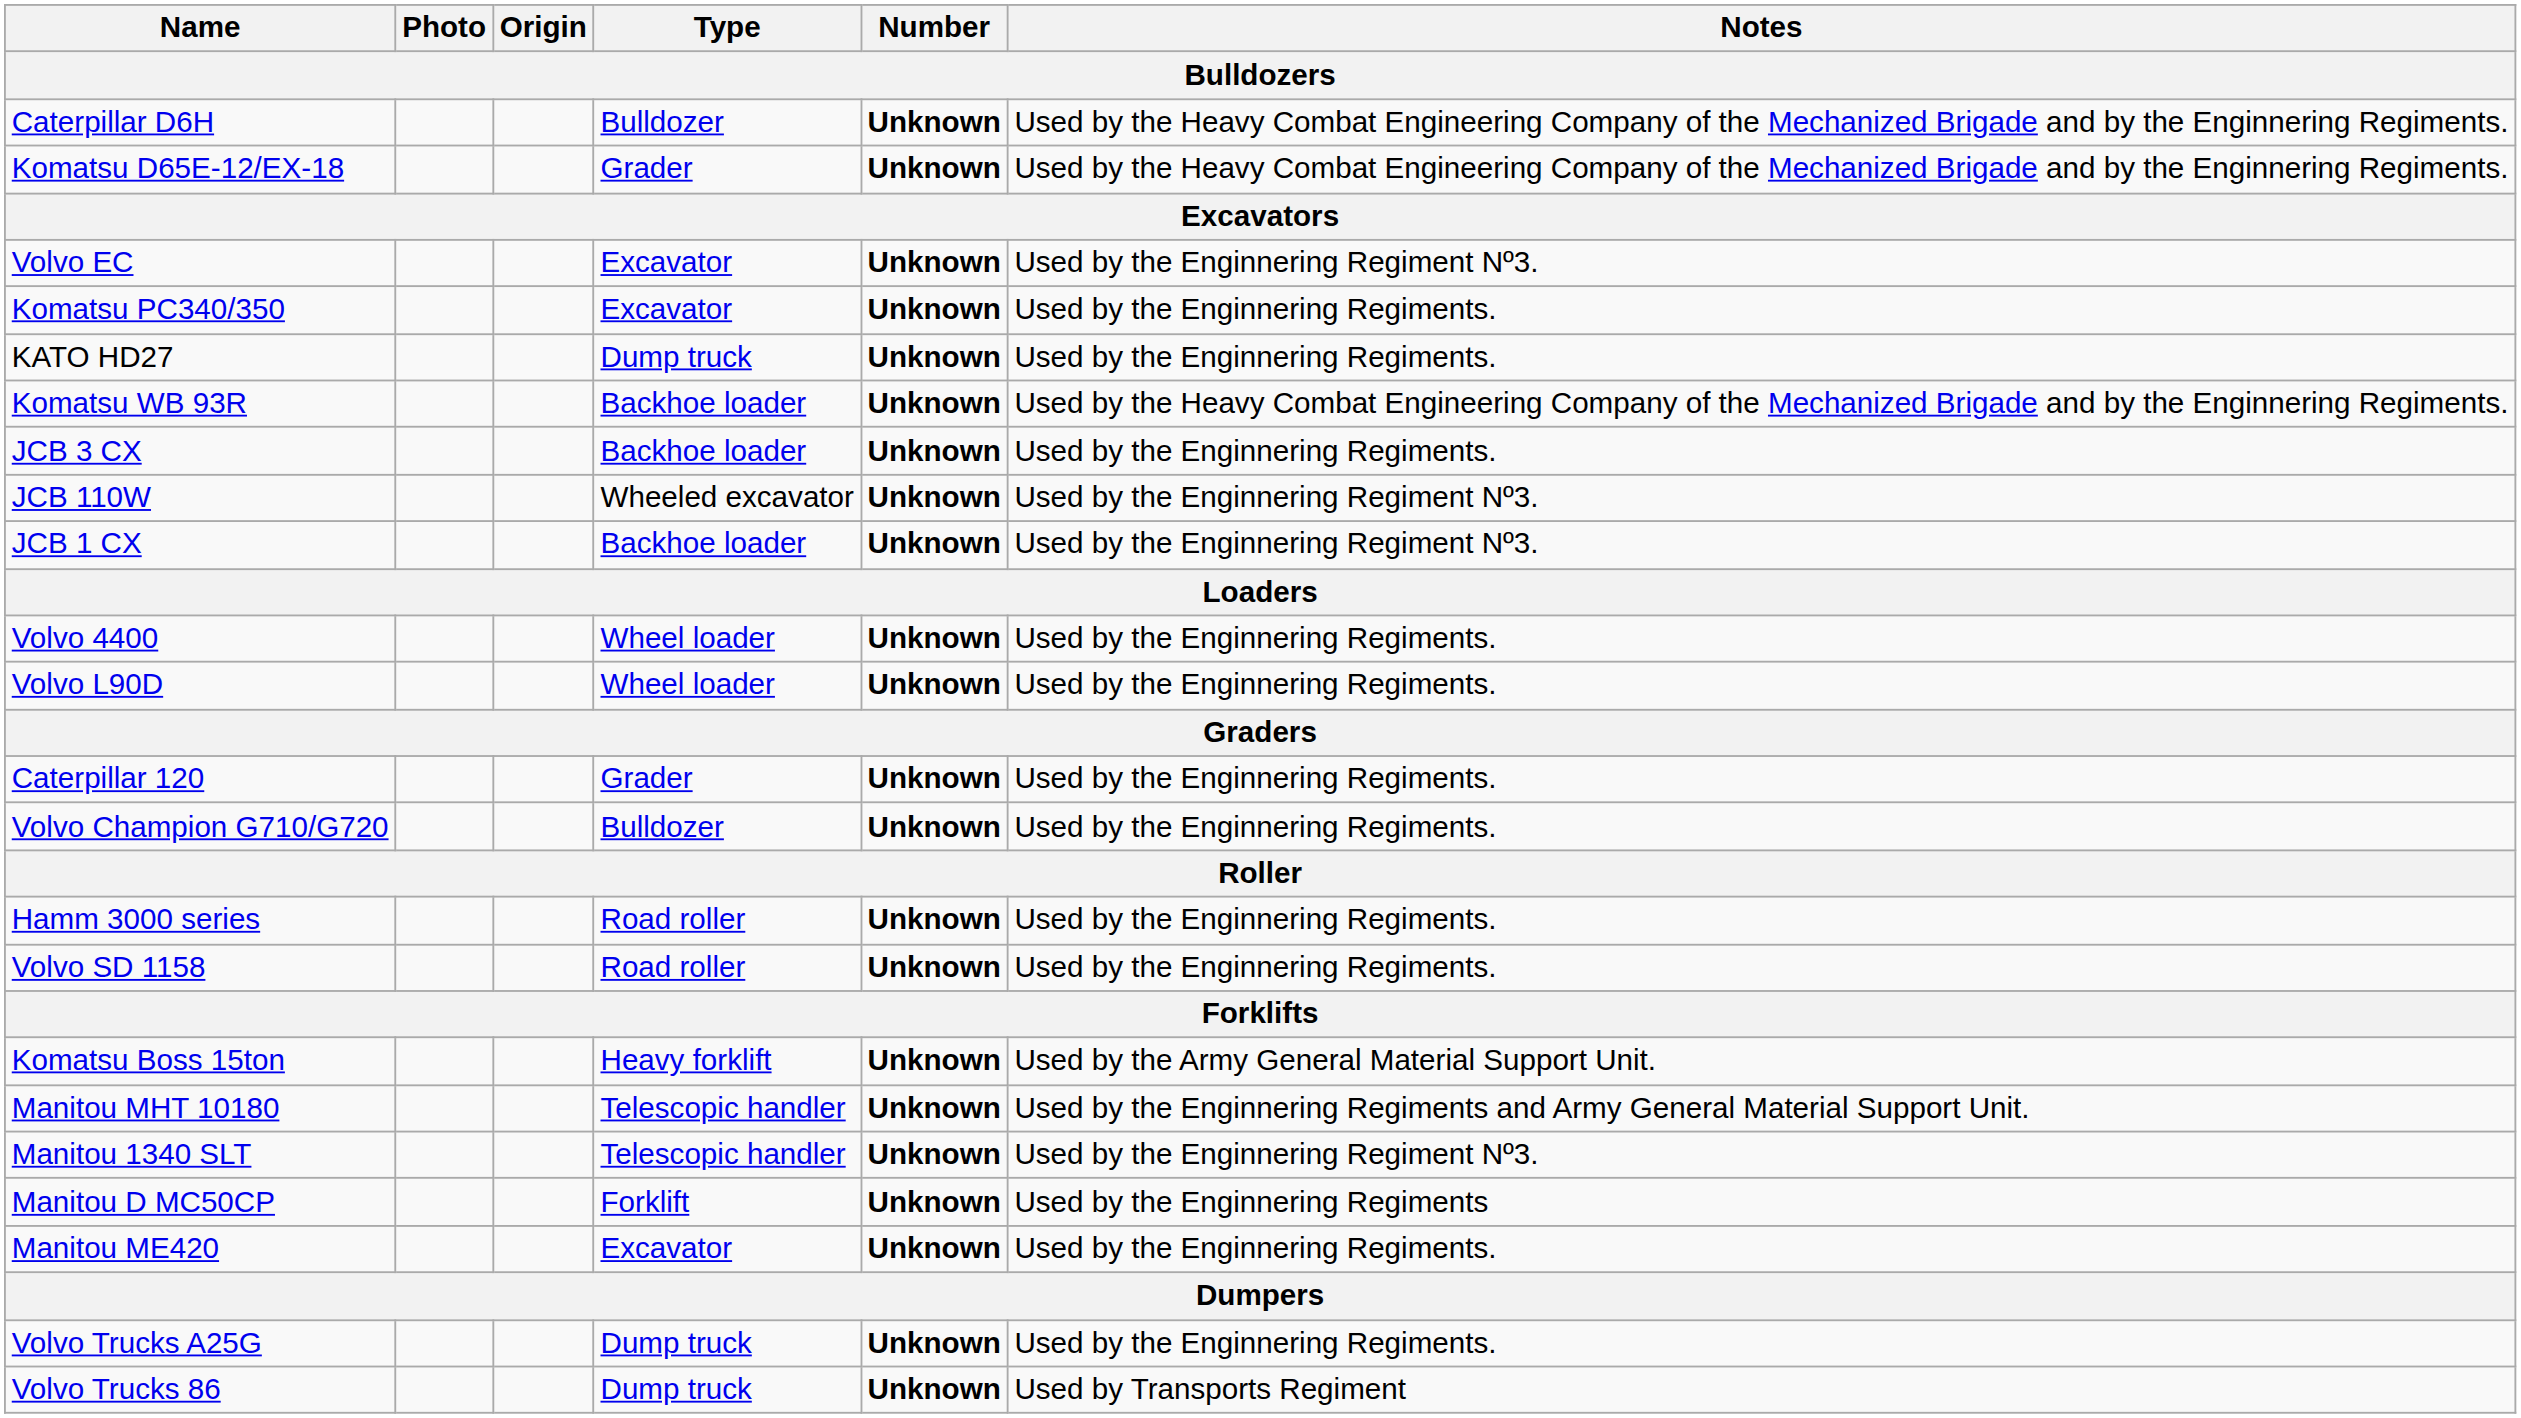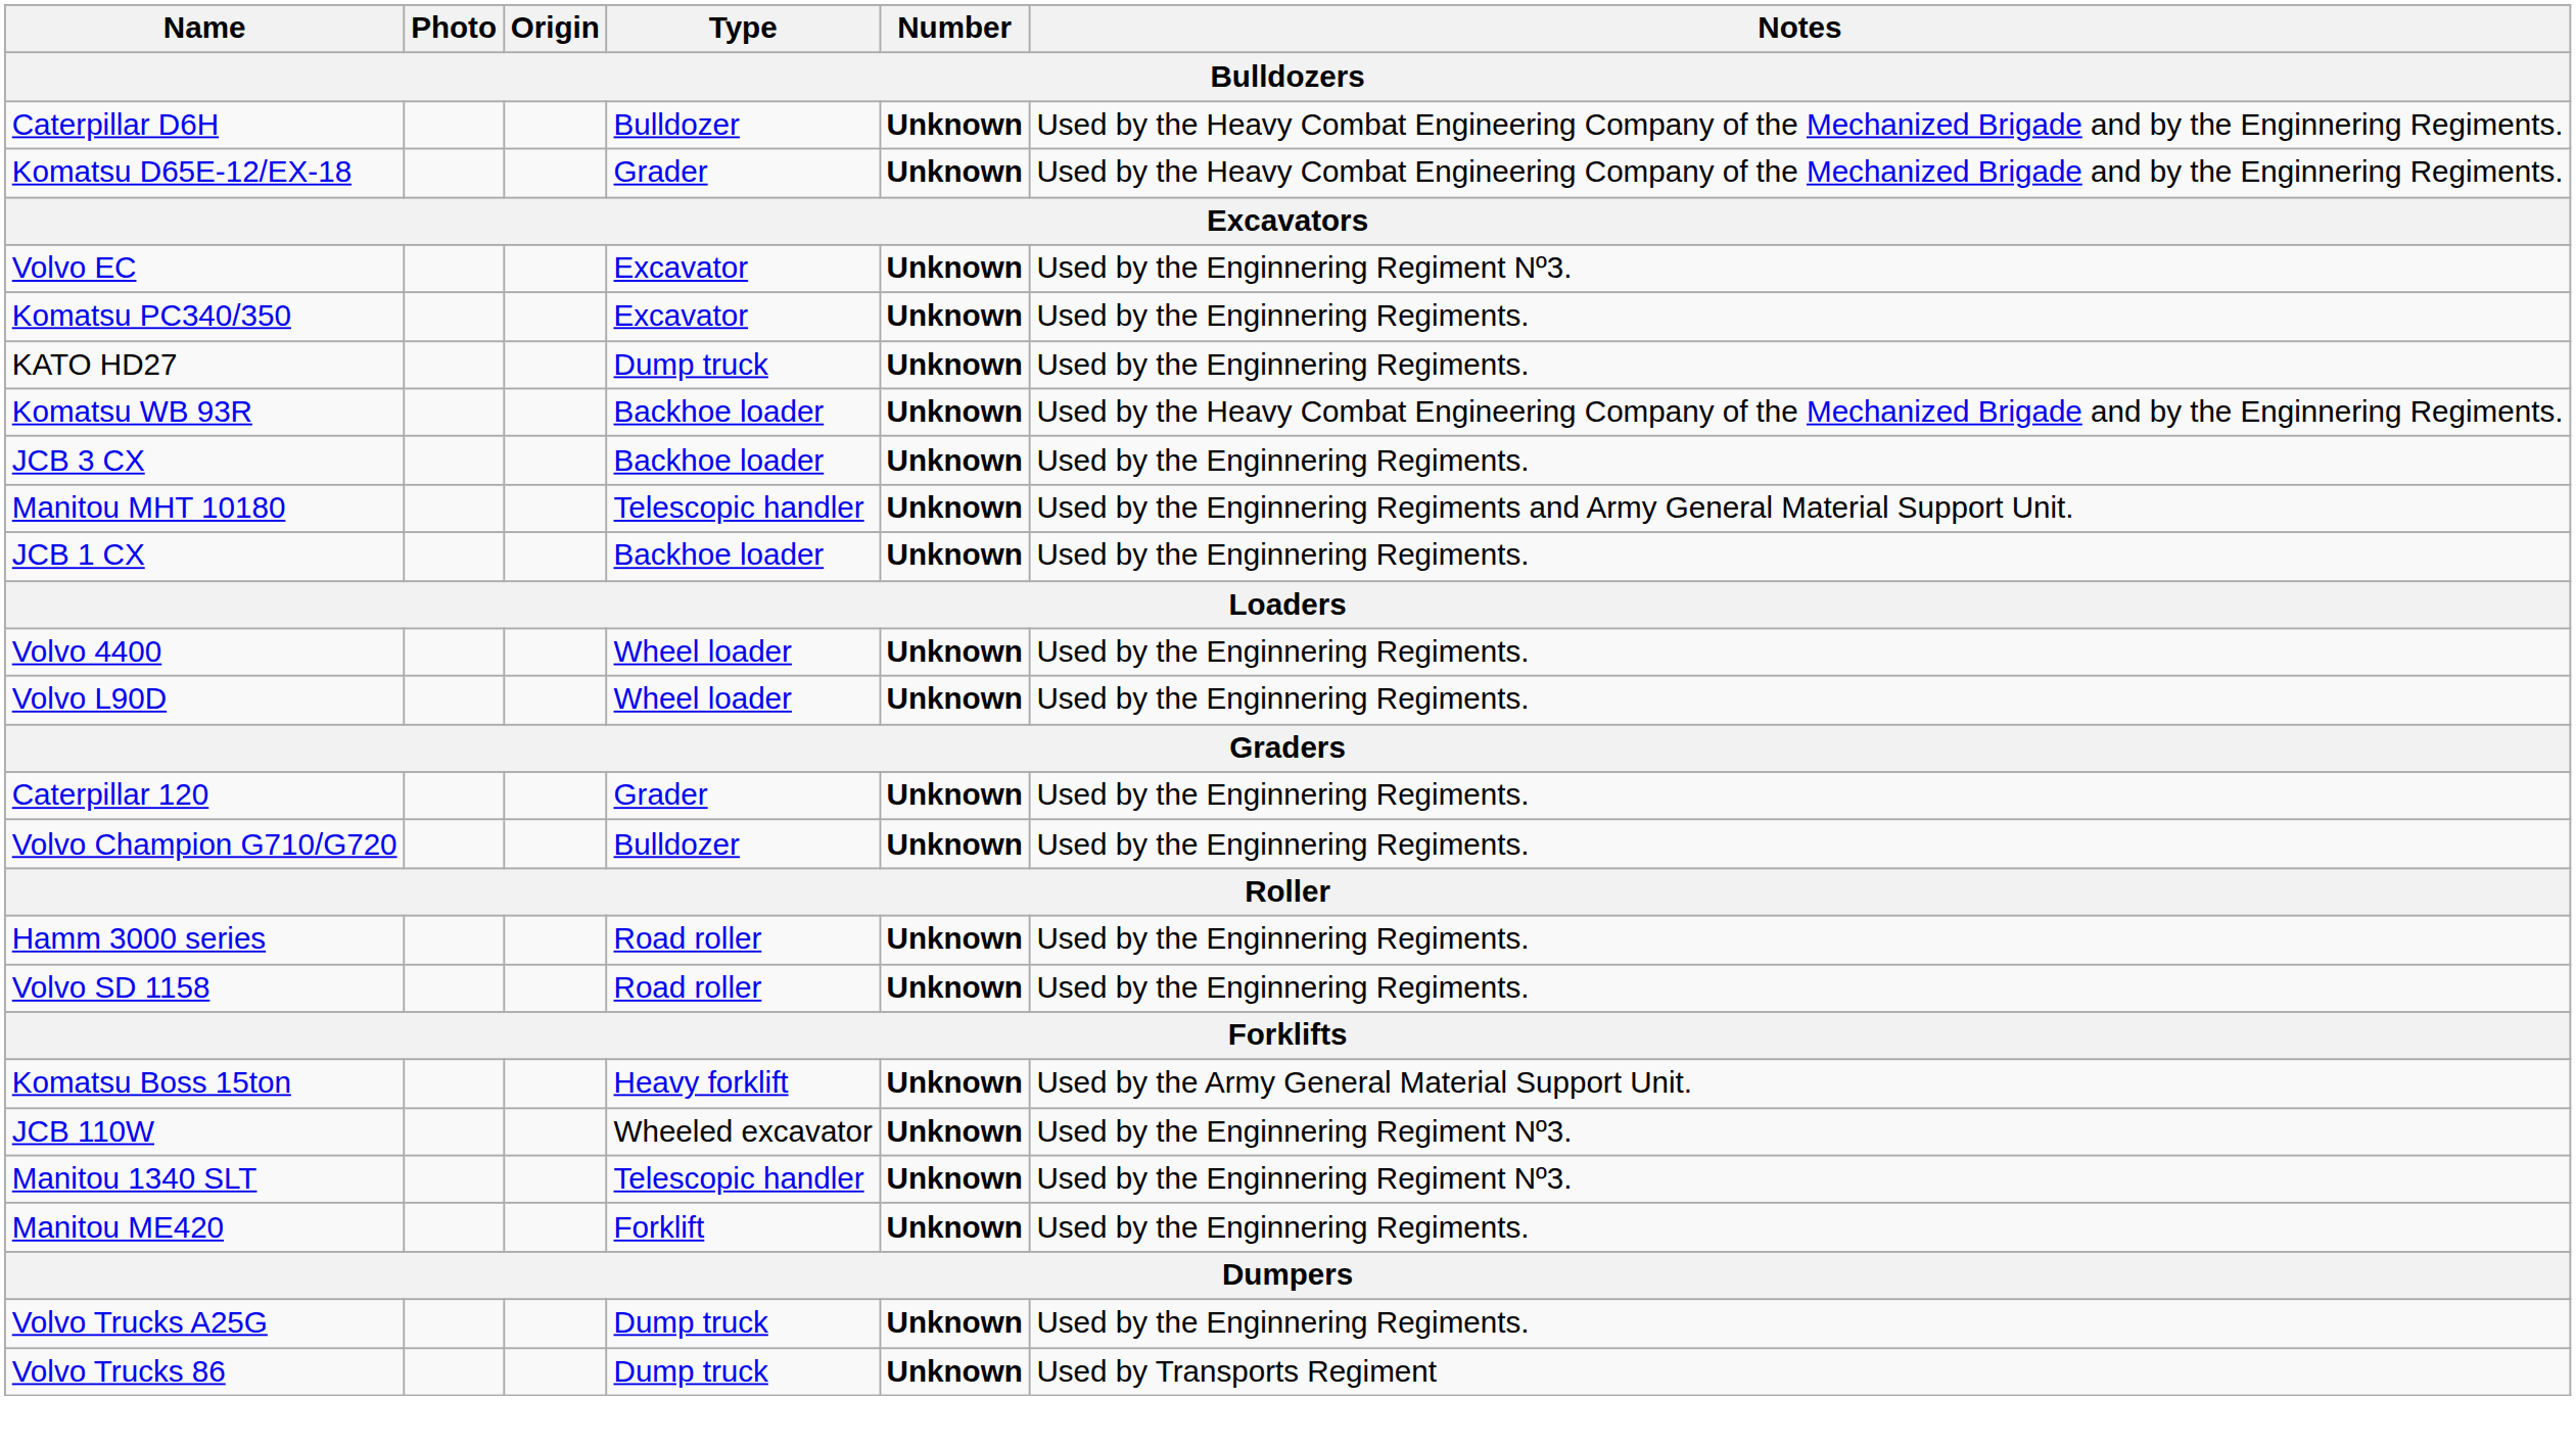rows swapped: JCB 110W <-> Manitou MHT 10180
JCB 1 CX | Notes: Used by the Enginnering Regiment Nº3. -> Used by the Enginnering Regiments.
- row: Manitou D MC50CP | Forklift | Unknown | Used by the Enginnering Regiments
Manitou ME420 | Type: Excavator -> Forklift
